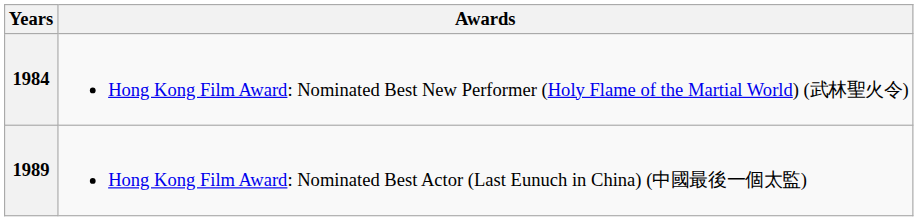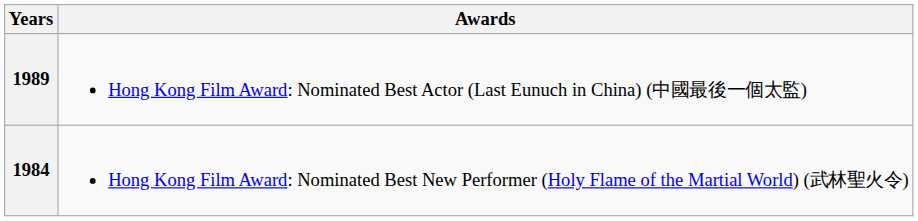rows swapped: 1984 <-> 1989
